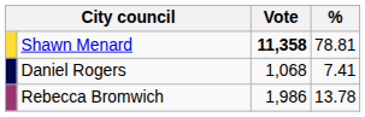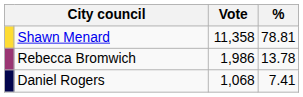Shawn Menard | Vote: bold -> normal
rows swapped: Rebecca Bromwich <-> Daniel Rogers
